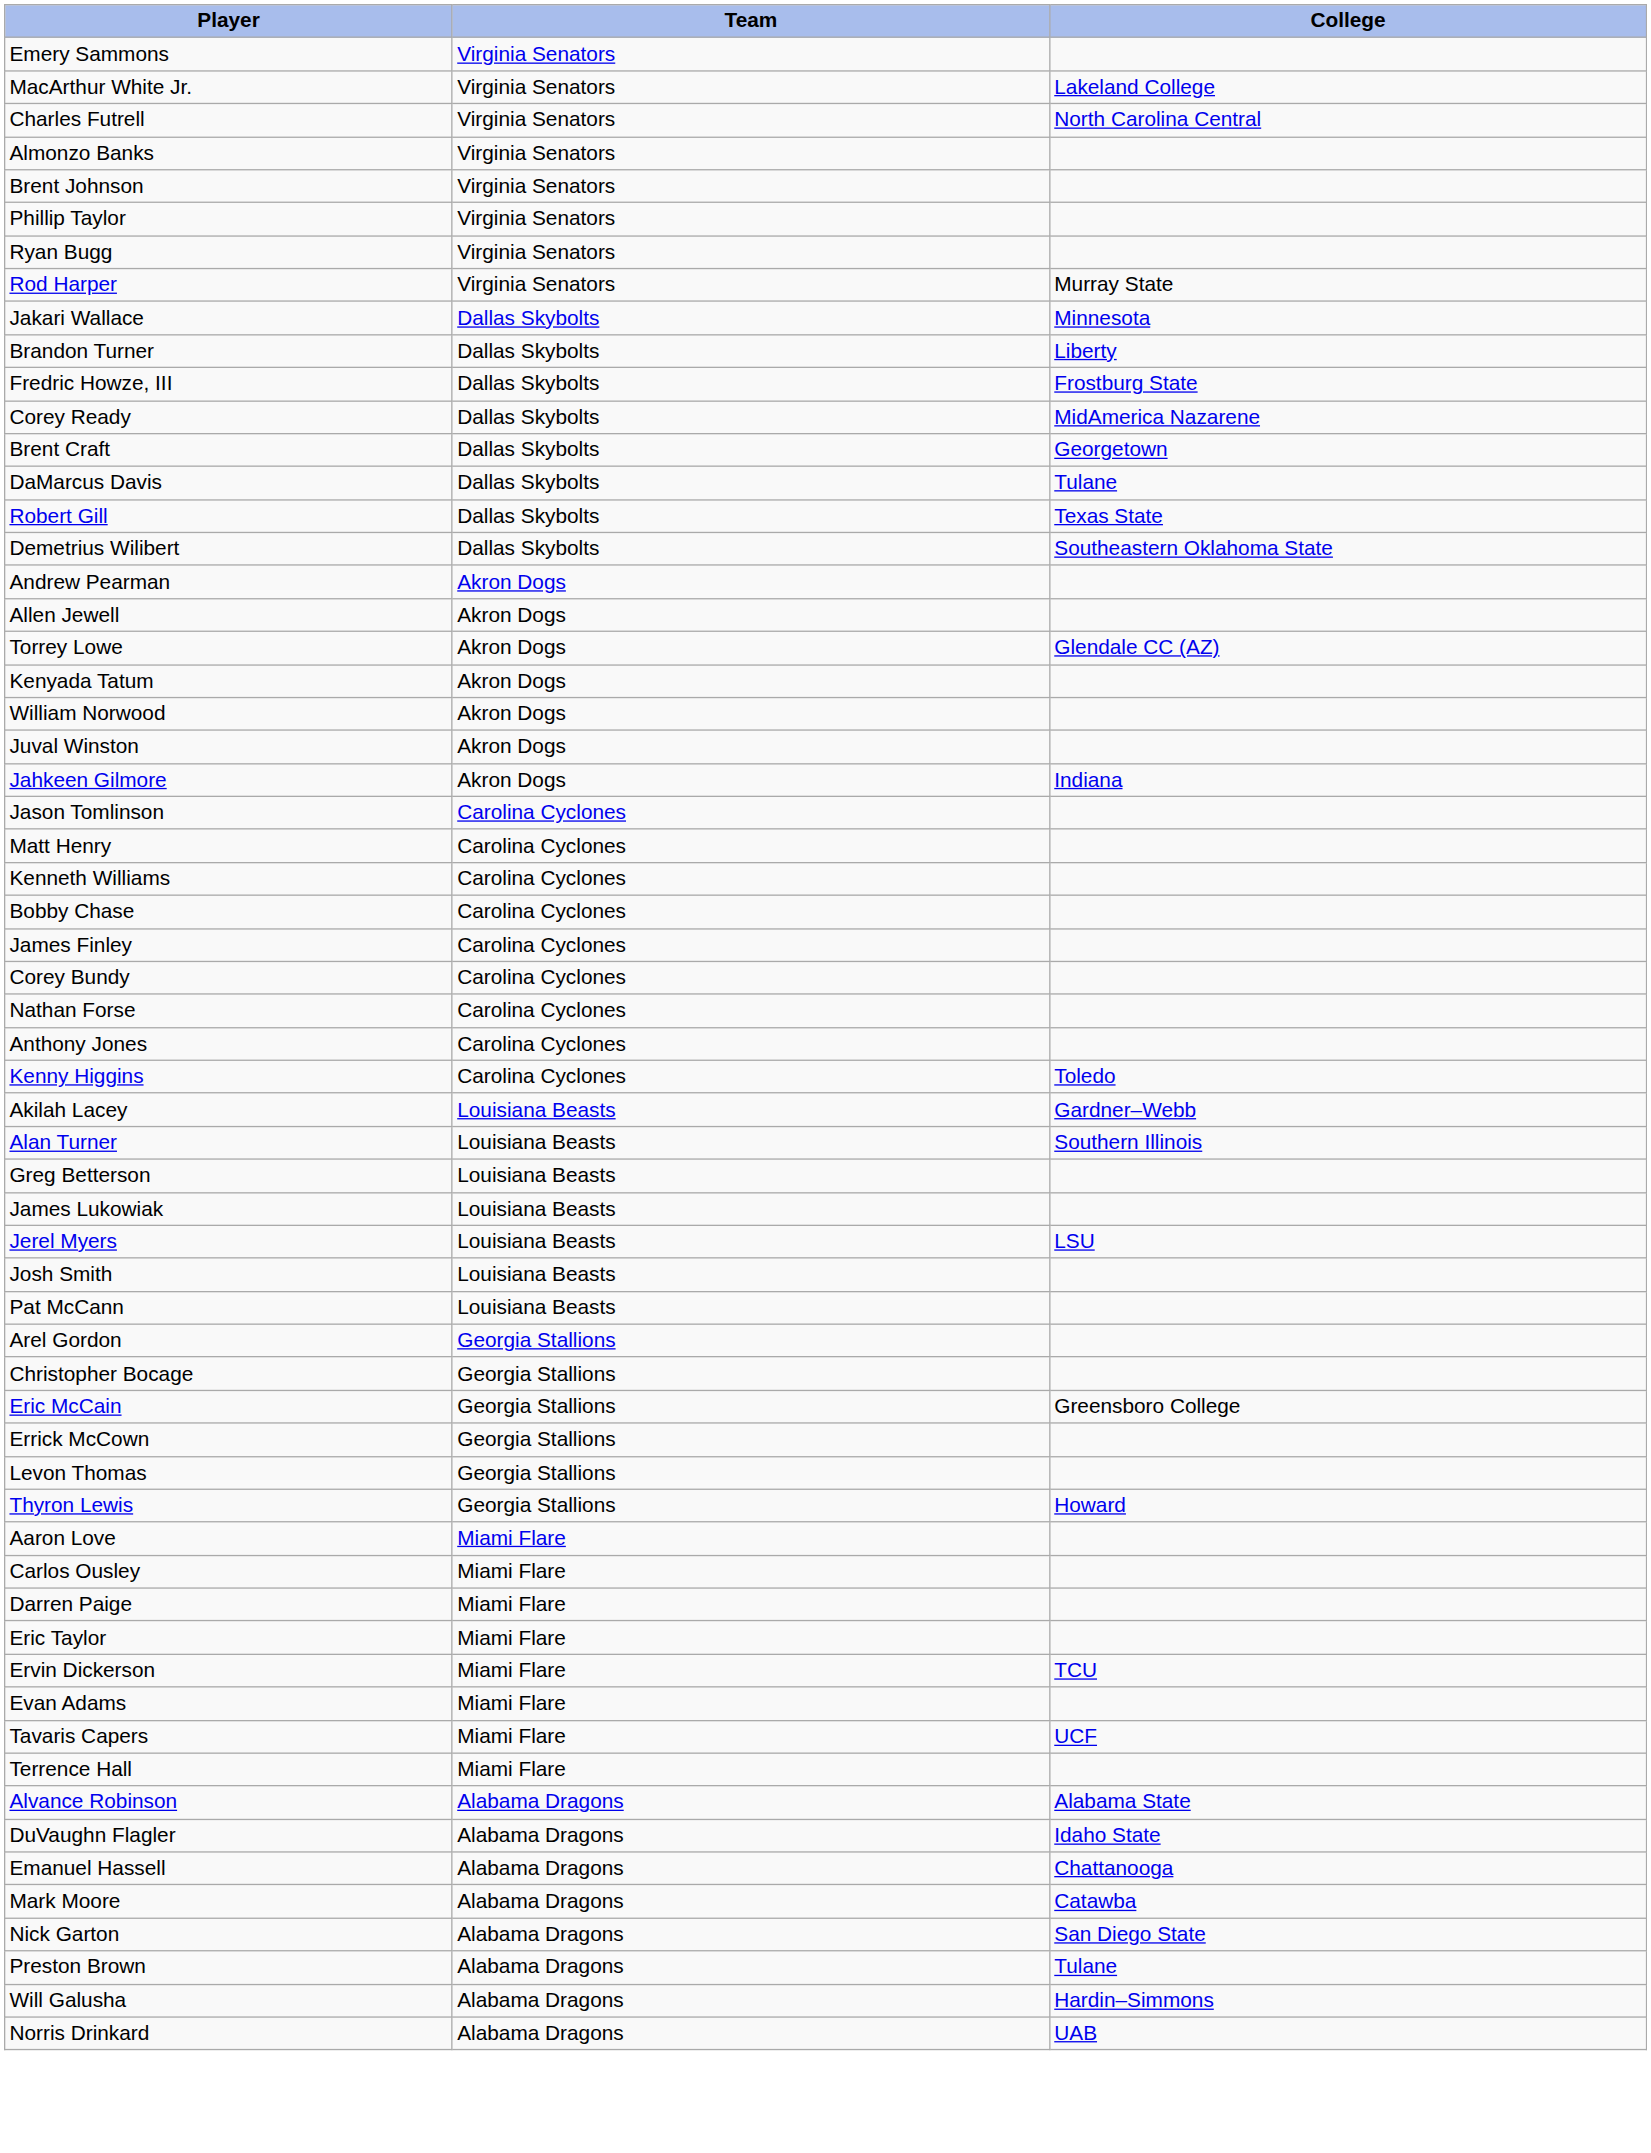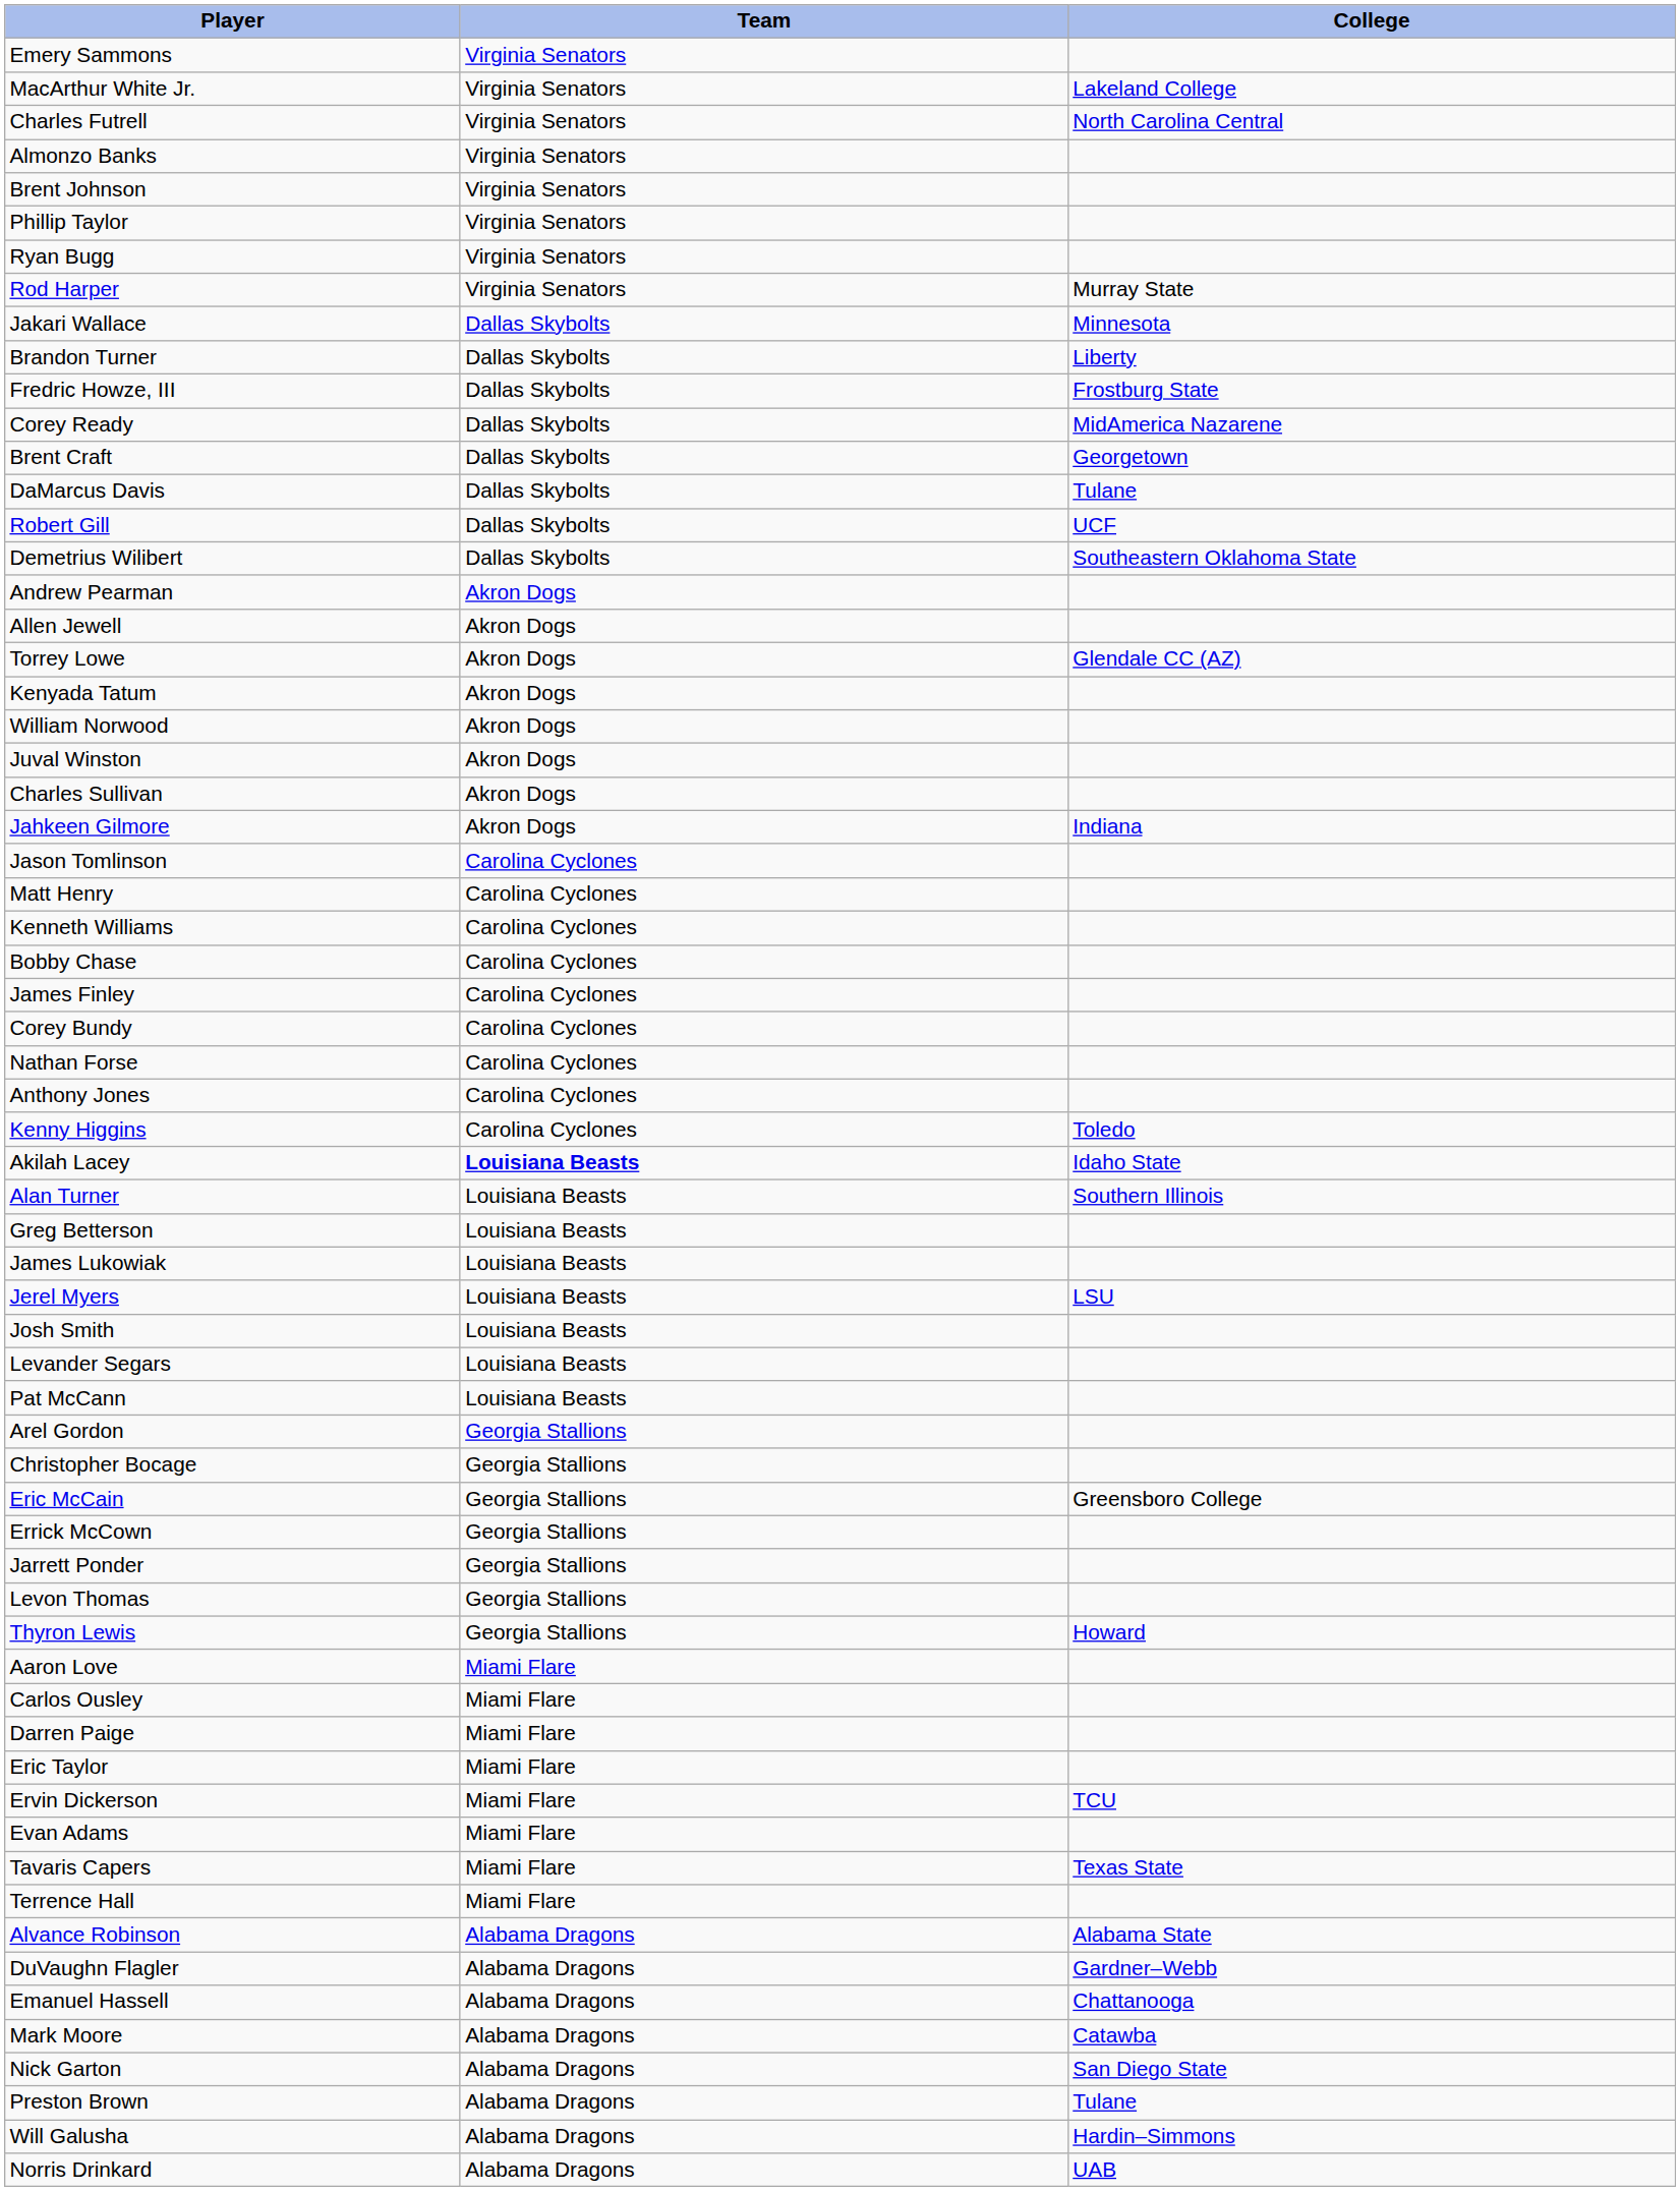Robert Gill | College: Texas State -> UCF
+ row: Charles Sullivan | Akron Dogs
Akilah Lacey | Team: normal -> bold
Akilah Lacey | College: Gardner–Webb -> Idaho State
+ row: Levander Segars | Louisiana Beasts
+ row: Jarrett Ponder | Georgia Stallions
Tavaris Capers | College: UCF -> Texas State
DuVaughn Flagler | College: Idaho State -> Gardner–Webb
